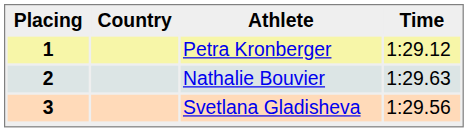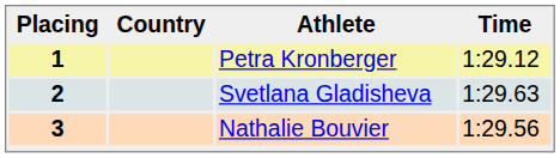2 | Athlete: Nathalie Bouvier -> Svetlana Gladisheva
3 | Athlete: Svetlana Gladisheva -> Nathalie Bouvier
